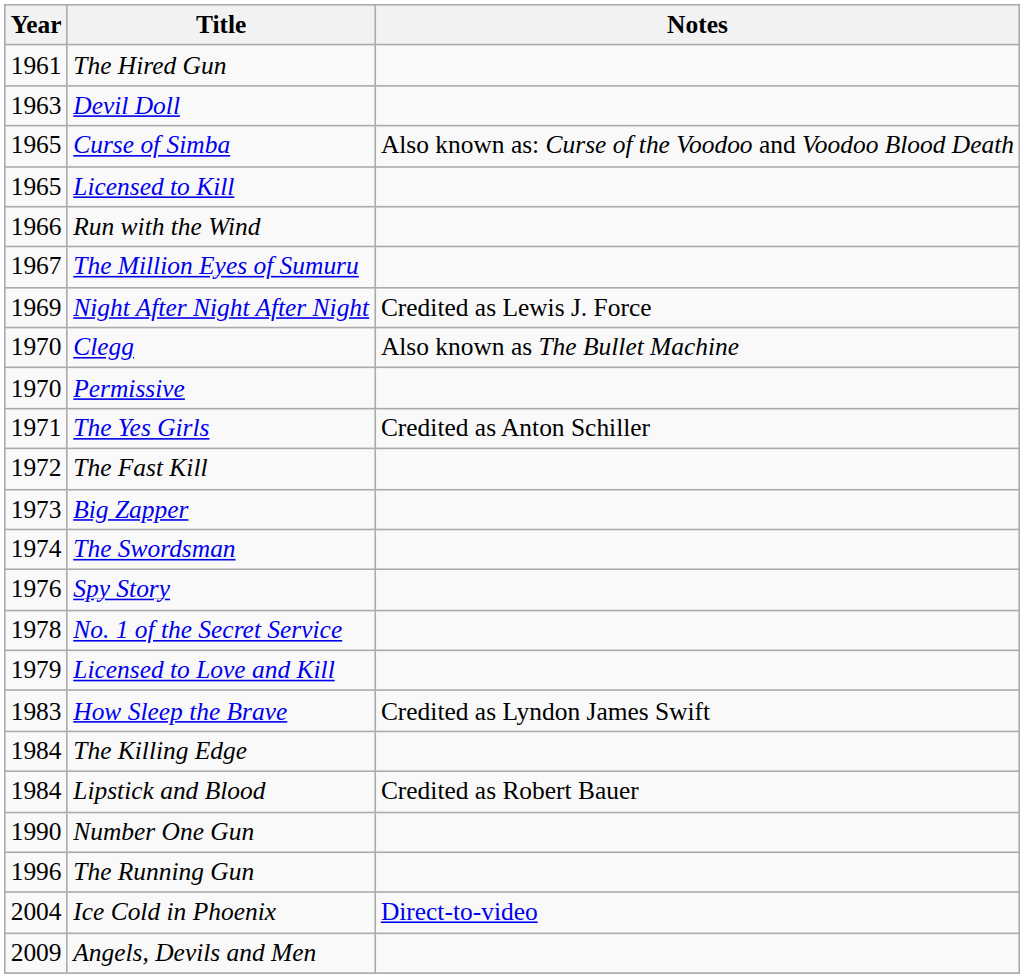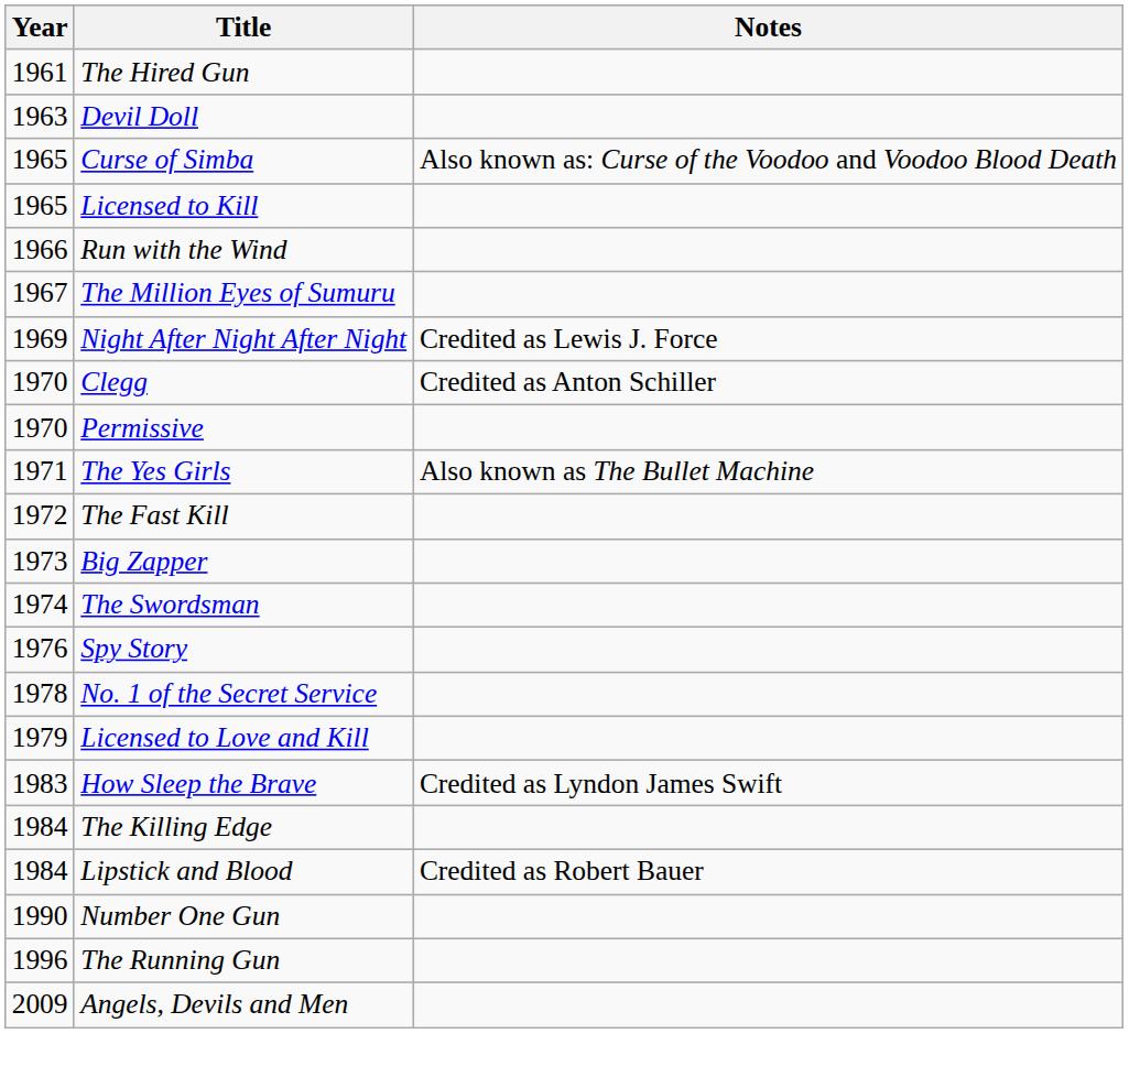Clegg | Notes: Also known as The Bullet Machine -> Credited as Anton Schiller
The Yes Girls | Notes: Credited as Anton Schiller -> Also known as The Bullet Machine
- row: 2004 | Ice Cold in Phoenix | Direct-to-video
